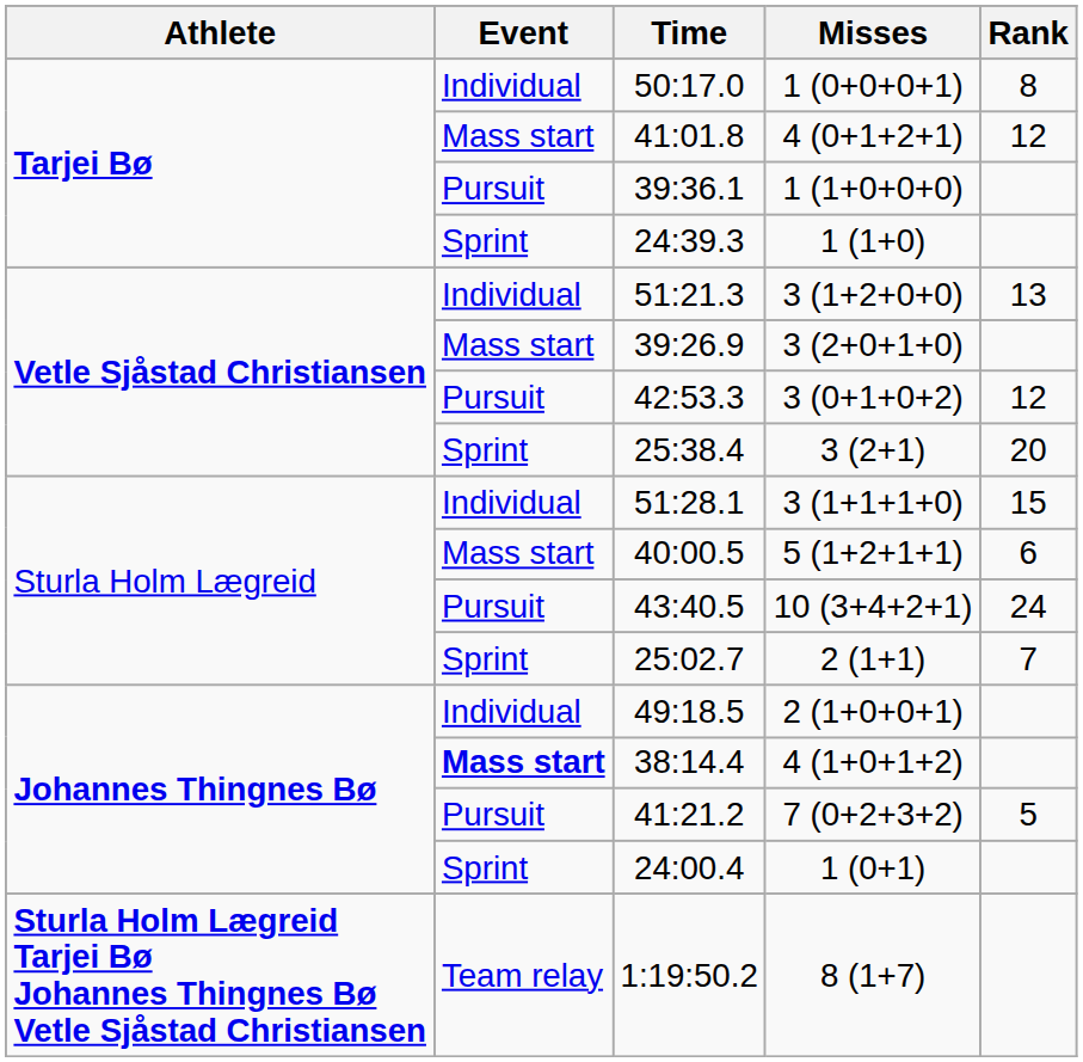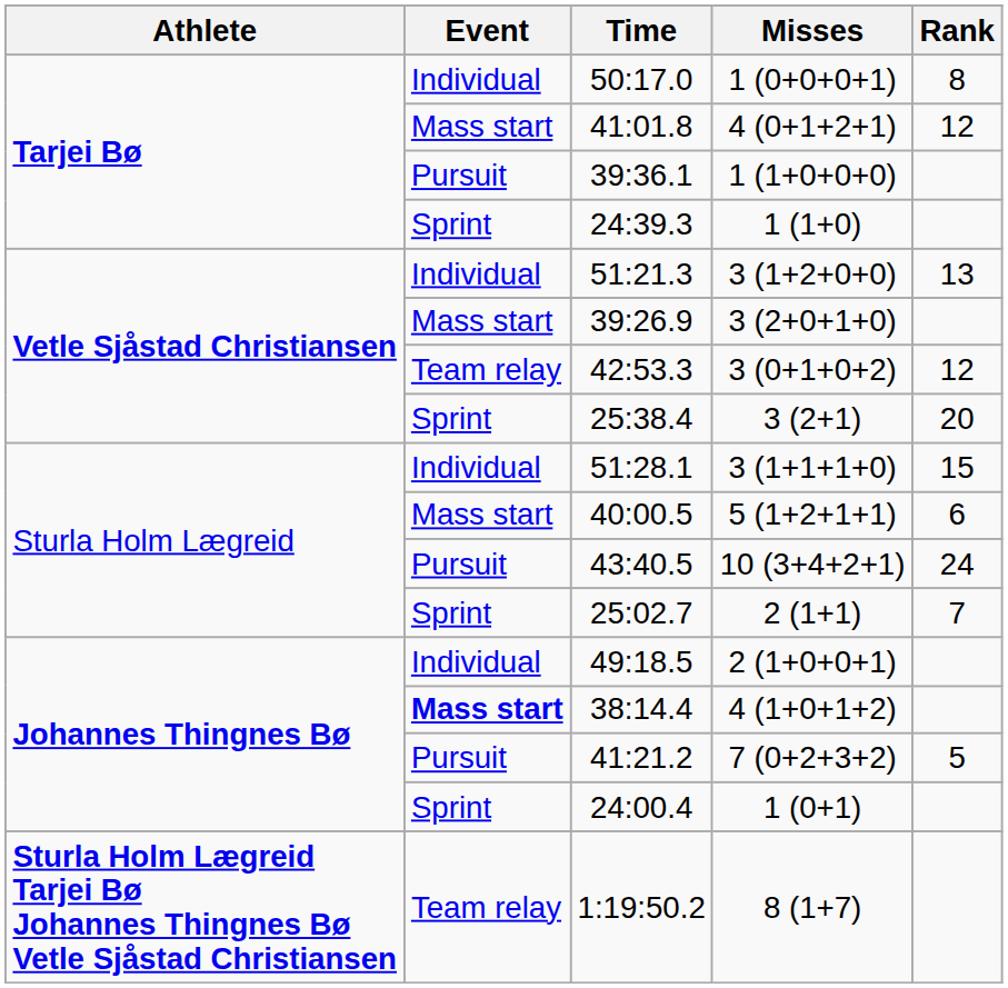42:53.3 | Event: Pursuit -> Team relay
